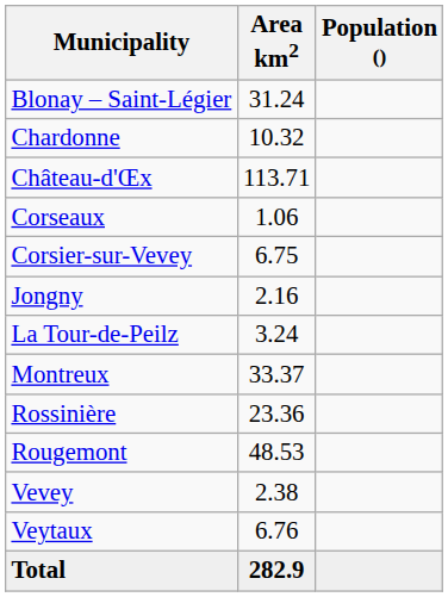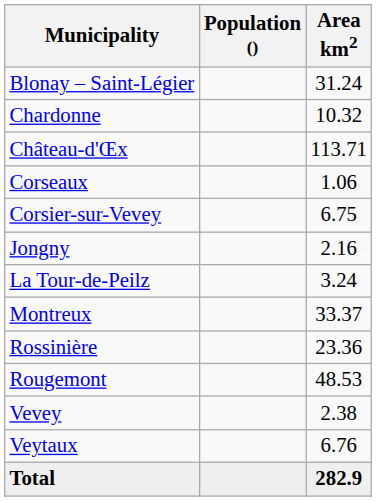columns swapped: Population () <-> Area km2
